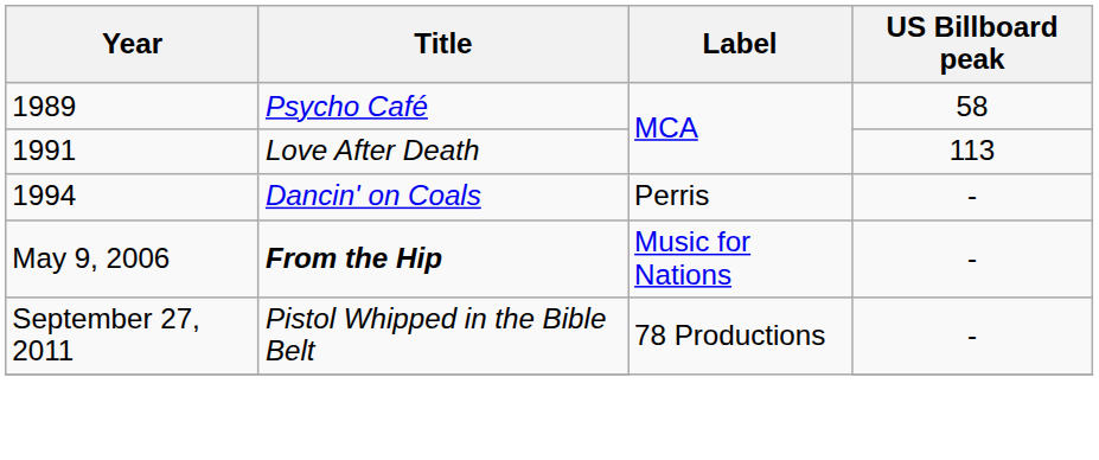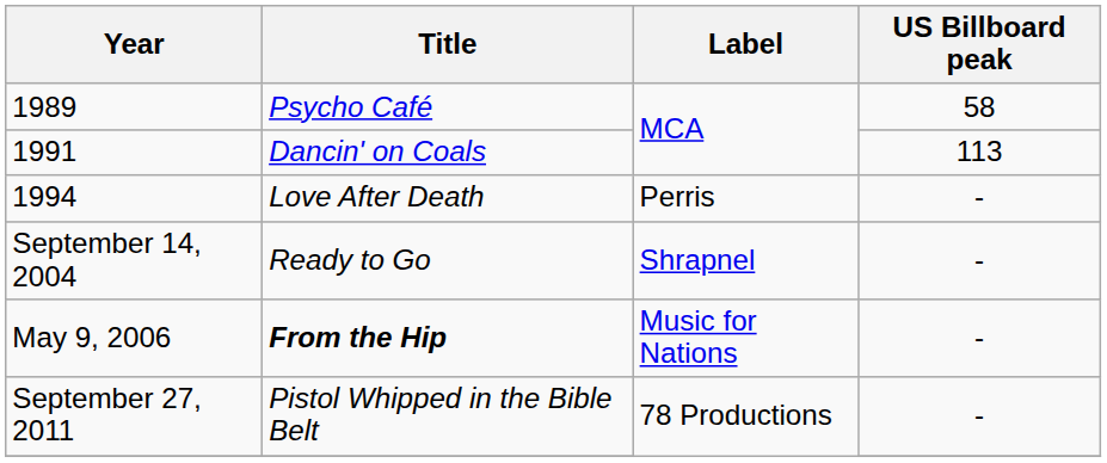1991 | Title: Love After Death -> Dancin' on Coals
1994 | Title: Dancin' on Coals -> Love After Death
+ row: September 14, 2004 | Ready to Go | Shrapnel | -
